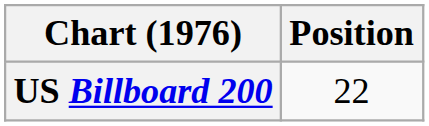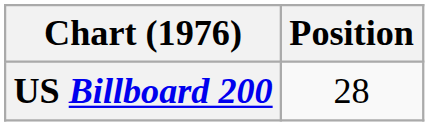US Billboard 200 | Position: 22 -> 28
